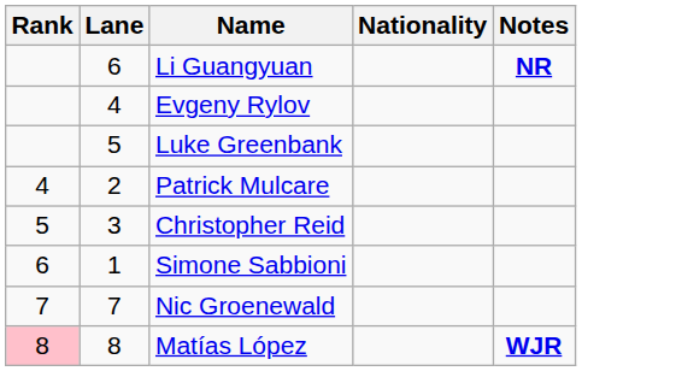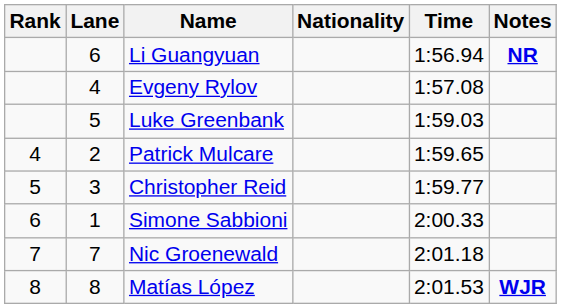+ column: Time | 1:56.94 | 1:57.08 | 1:59.03 | 1:59.65 | 1:59.77 | 2:00.33 | 2:01.18 | 2:01.53
Matías López | Rank: pink background -> no background
